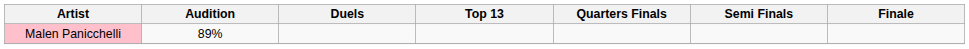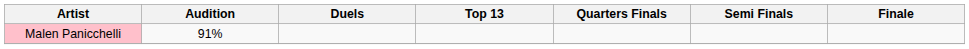Malen Panicchelli | Audition: 89% -> 91%
